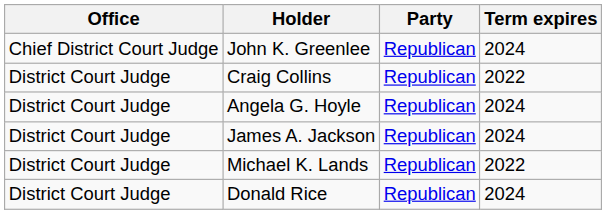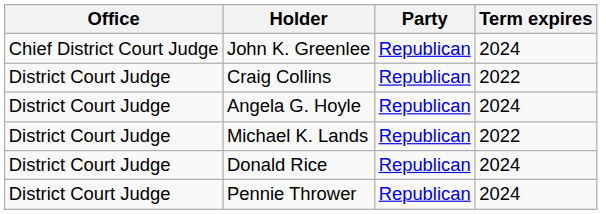- row: District Court Judge | James A. Jackson | Republican | 2024
+ row: District Court Judge | Pennie Thrower | Republican | 2024
